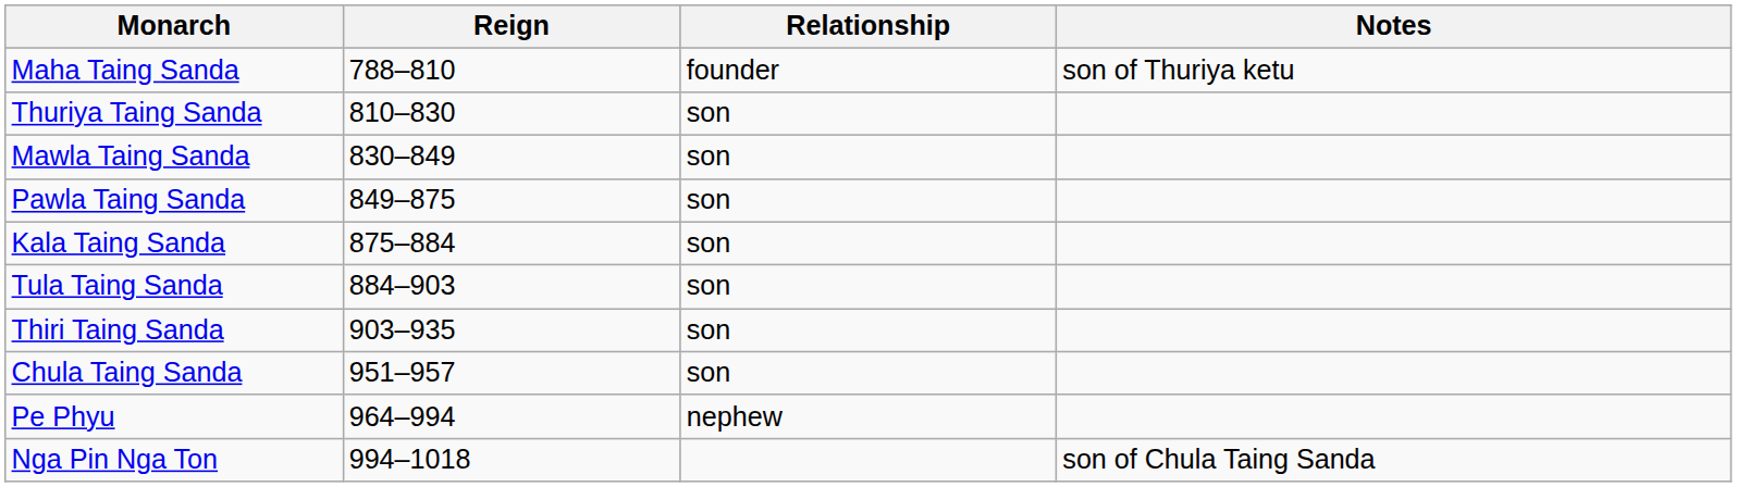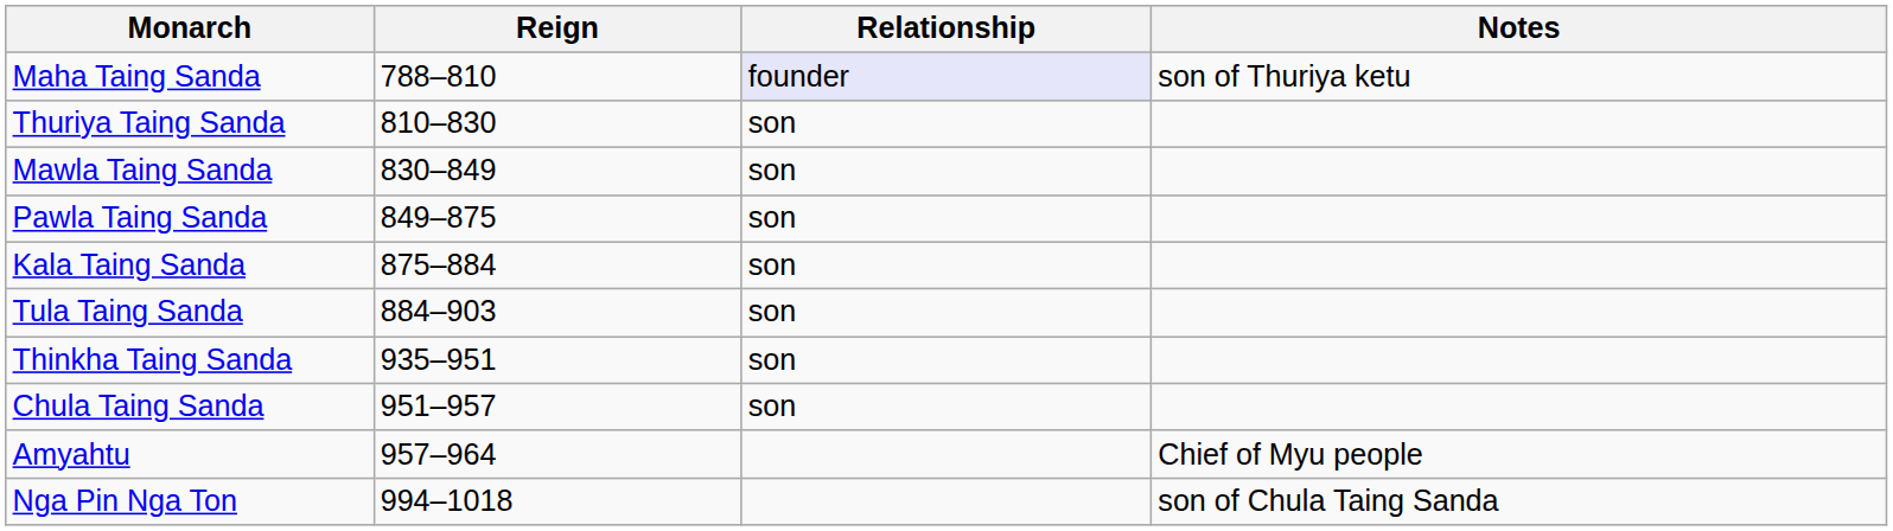Maha Taing Sanda | Relationship: no background -> lavender background
- row: Thiri Taing Sanda | 903–935 | son
+ row: Thinkha Taing Sanda | 935–951 | son
+ row: Amyahtu | 957–964 | Chief of Myu people
- row: Pe Phyu | 964–994 | nephew
